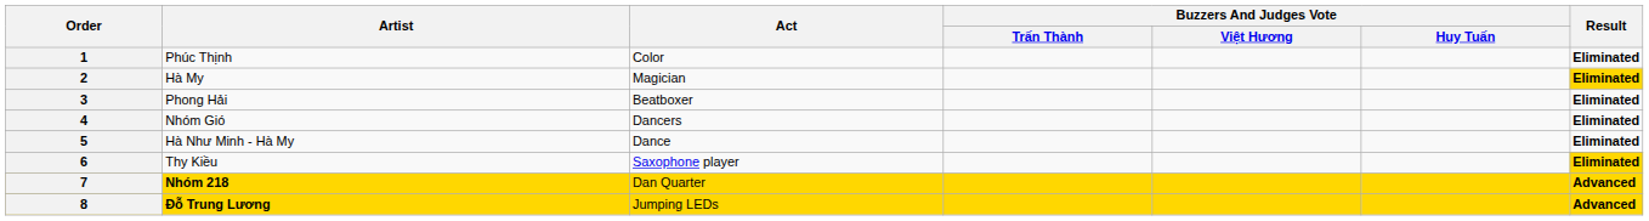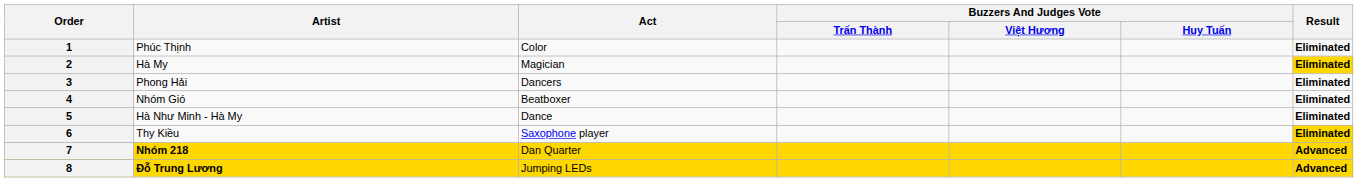3 | Act: Beatboxer -> Dancers
4 | Act: Dancers -> Beatboxer
